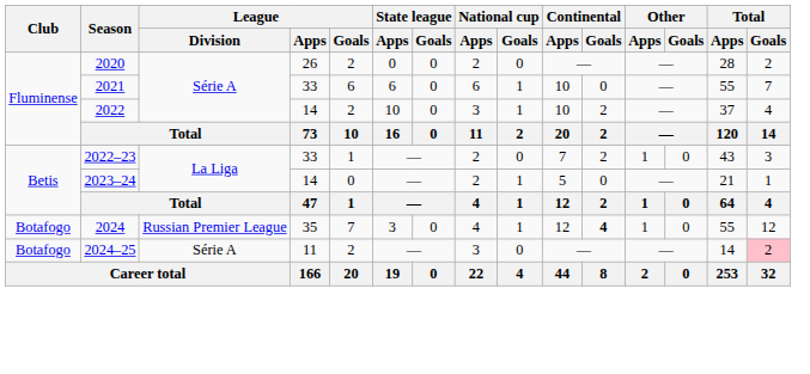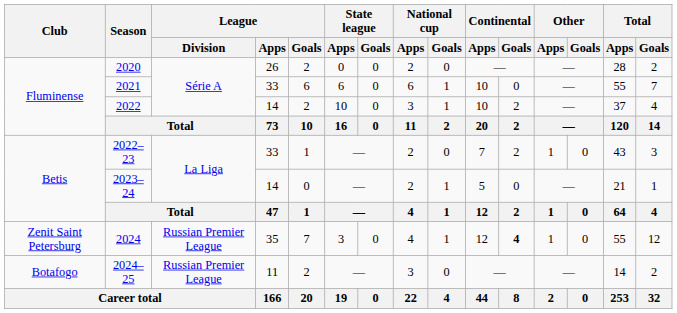2024 | Club: Botafogo -> Zenit Saint Petersburg
2024–25 | League / Division: Série A -> Russian Premier League
2024–25 | Total / Goals: pink background -> no background
